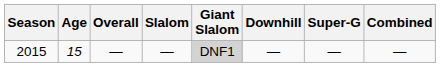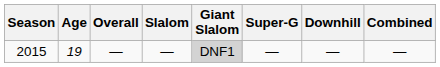columns swapped: Super-G <-> Downhill
2015 | Age: 15 -> 19
